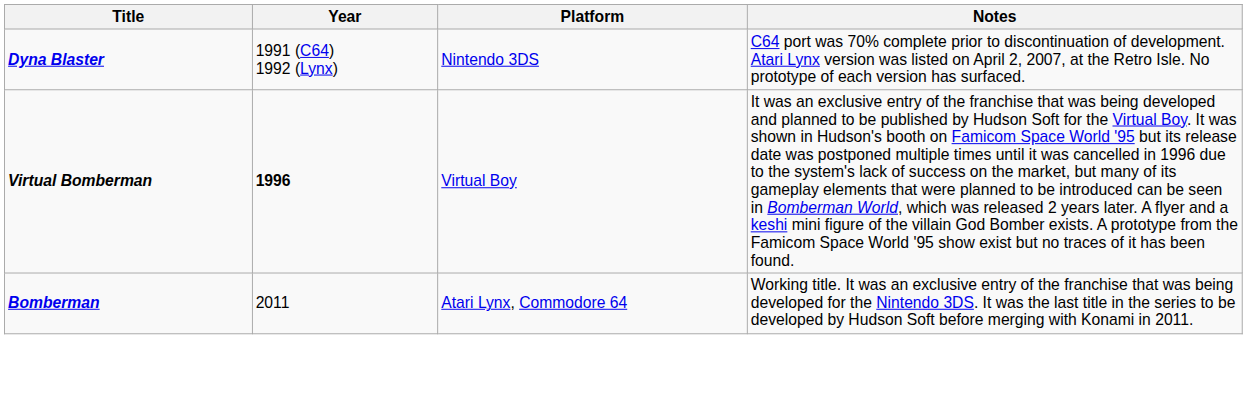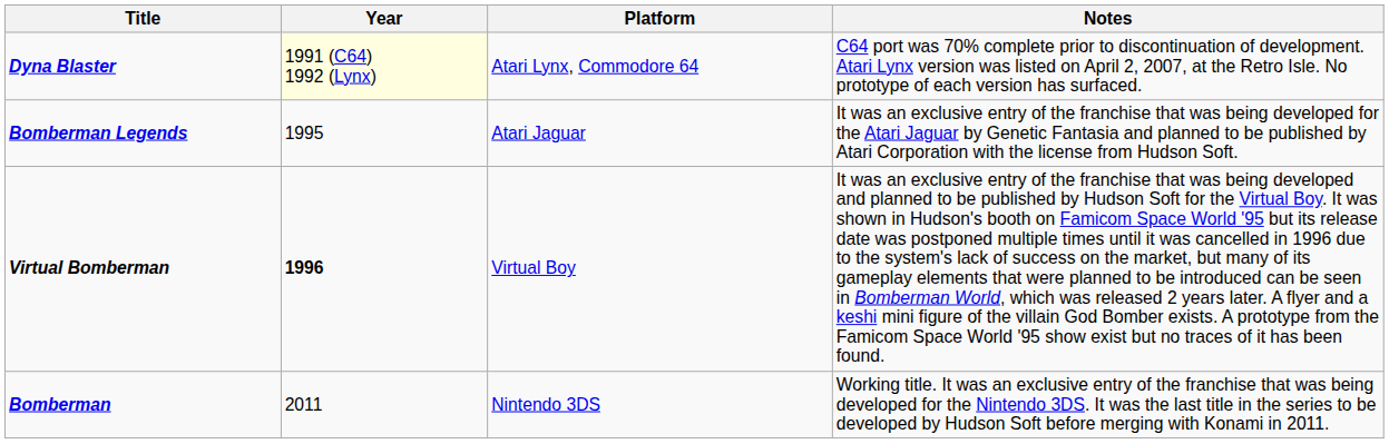Dyna Blaster | Year: no background -> lightyellow background
Dyna Blaster | Platform: Nintendo 3DS -> Atari Lynx, Commodore 64
+ row: Bomberman Legends | 1995 | Atari Jaguar | It was an exclusive entry of the franchise that was being developed for the Atari Jaguar by Genetic Fantasia and planned to be published by Atari Corporation with the license from Hudson Soft.
Bomberman | Platform: Atari Lynx, Commodore 64 -> Nintendo 3DS
